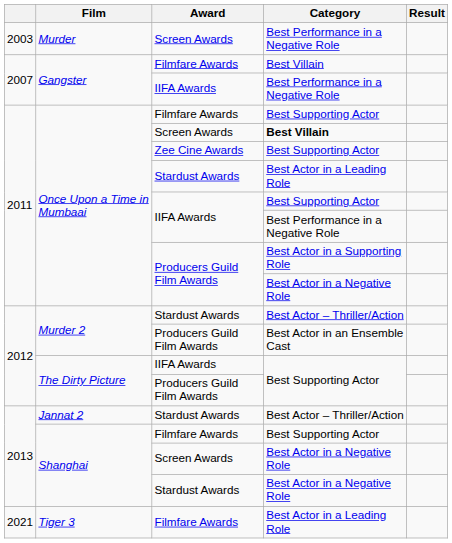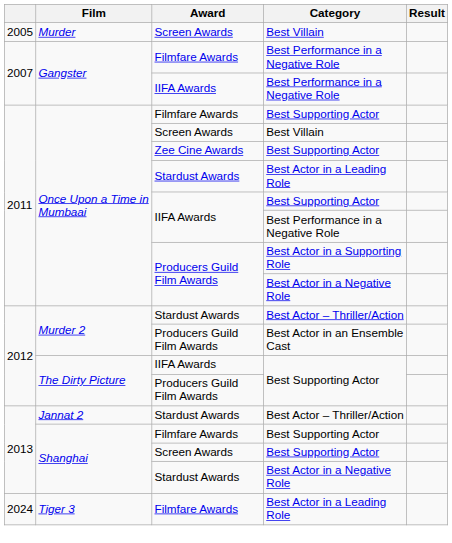Murder | column 1: 2003 -> 2005
Murder | Category: Best Performance in a Negative Role -> Best Villain
Gangster / Filmfare Awards | Category: Best Villain -> Best Performance in a Negative Role
Once Upon a Time in Mumbaai / Screen Awards | Category: bold -> normal
Shanghai / Screen Awards | Category: Best Actor in a Negative Role -> Best Supporting Actor
Tiger 3 | column 1: 2021 -> 2024
